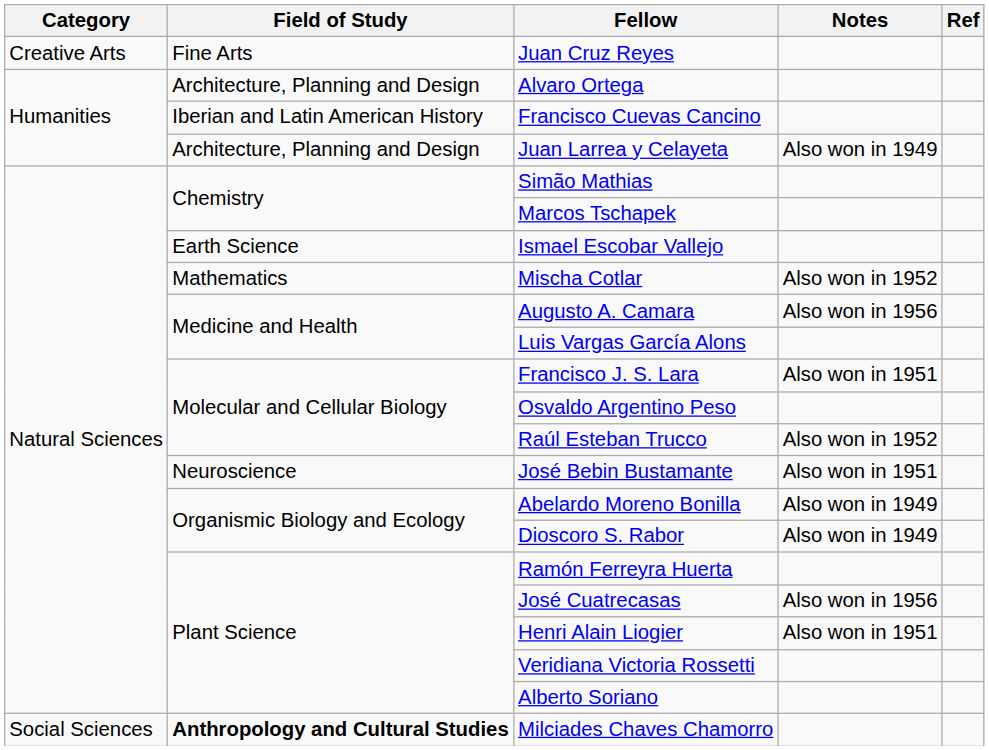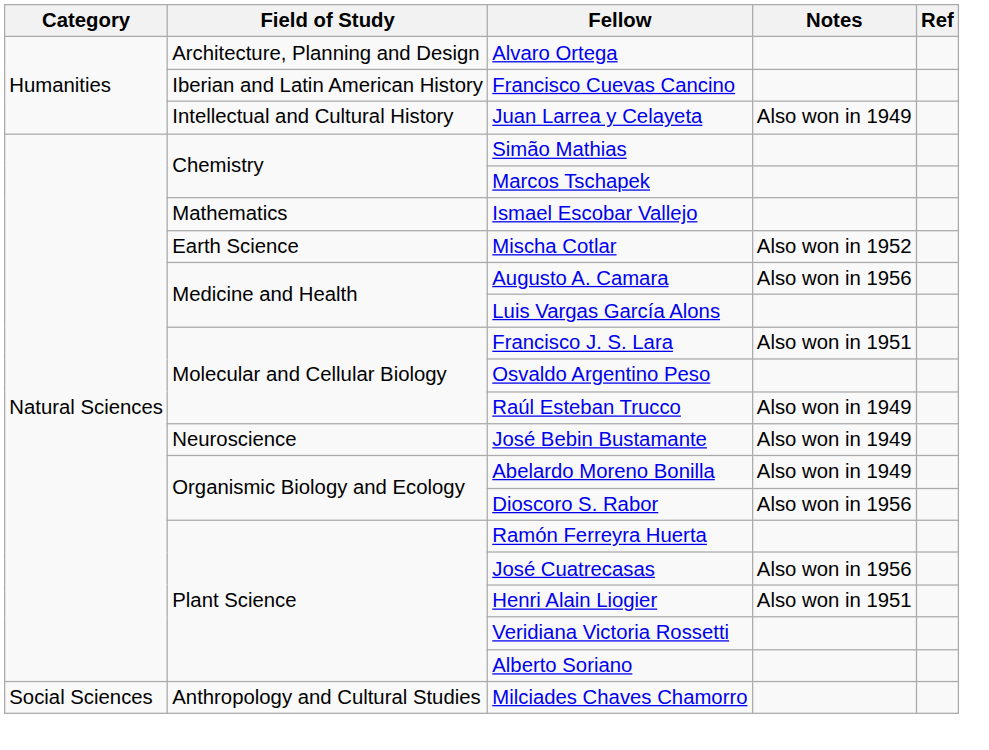- row: Creative Arts | Fine Arts | Juan Cruz Reyes
Juan Larrea y Celayeta | Field of Study: Architecture, Planning and Design -> Intellectual and Cultural History
Ismael Escobar Vallejo | Field of Study: Earth Science -> Mathematics
Mischa Cotlar | Field of Study: Mathematics -> Earth Science
Raúl Esteban Trucco | Notes: Also won in 1952 -> Also won in 1949
José Bebin Bustamante | Notes: Also won in 1951 -> Also won in 1949
Dioscoro S. Rabor | Notes: Also won in 1949 -> Also won in 1956
Milciades Chaves Chamorro | Field of Study: bold -> normal
